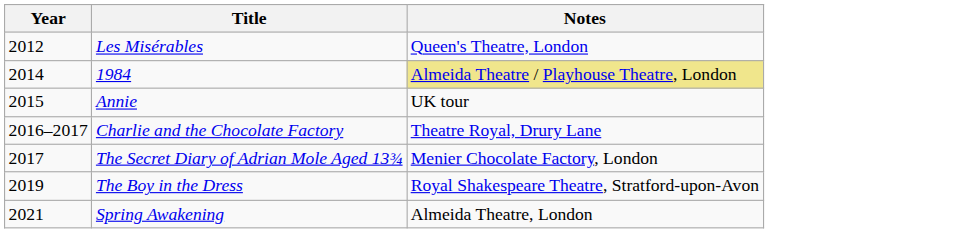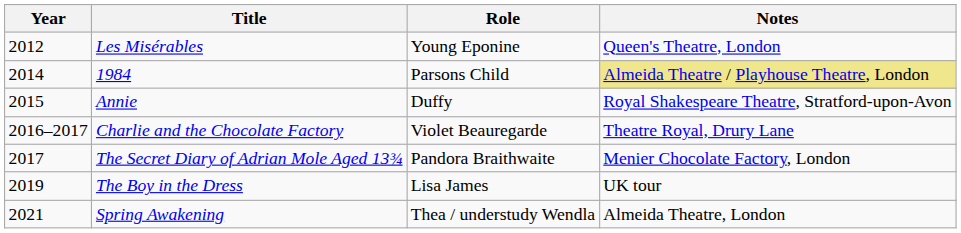+ column: Role | Young Eponine | Parsons Child | Duffy | Violet Beauregarde | Pandora Braithwaite | Lisa James | Thea / understudy Wendla
Annie | Notes: UK tour -> Royal Shakespeare Theatre, Stratford-upon-Avon
The Boy in the Dress | Notes: Royal Shakespeare Theatre, Stratford-upon-Avon -> UK tour
